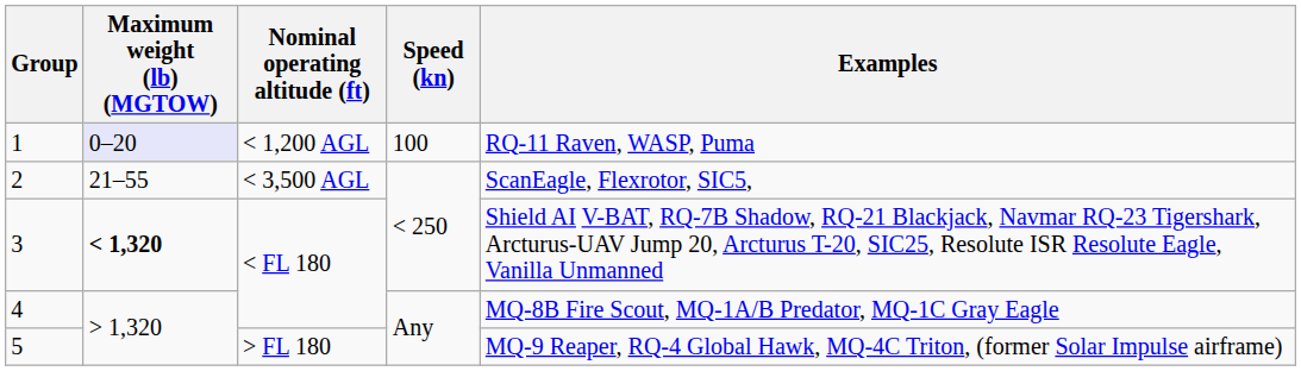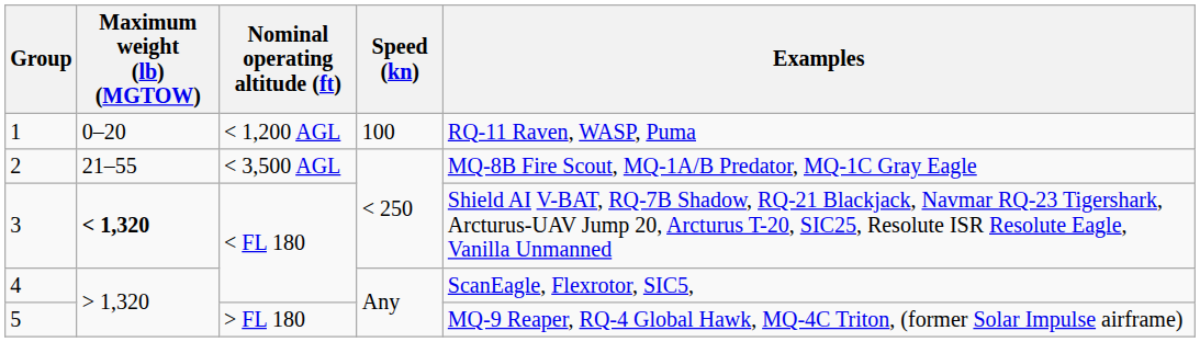1 | Maximum weight (lb) (MGTOW): lavender background -> no background
2 | Examples: ScanEagle, Flexrotor, SIC5, -> MQ-8B Fire Scout, MQ-1A/B Predator, MQ-1C Gray Eagle
4 | Examples: MQ-8B Fire Scout, MQ-1A/B Predator, MQ-1C Gray Eagle -> ScanEagle, Flexrotor, SIC5,
